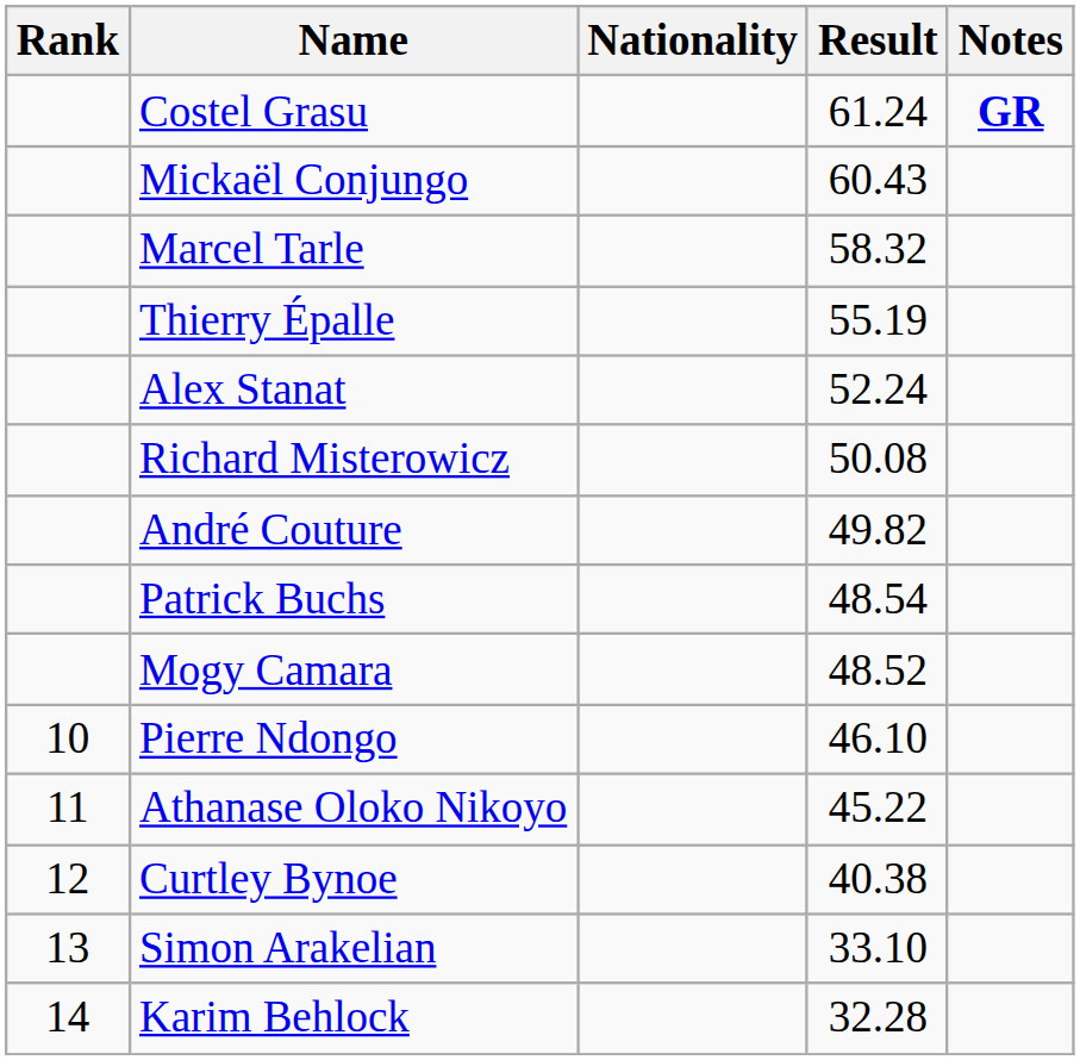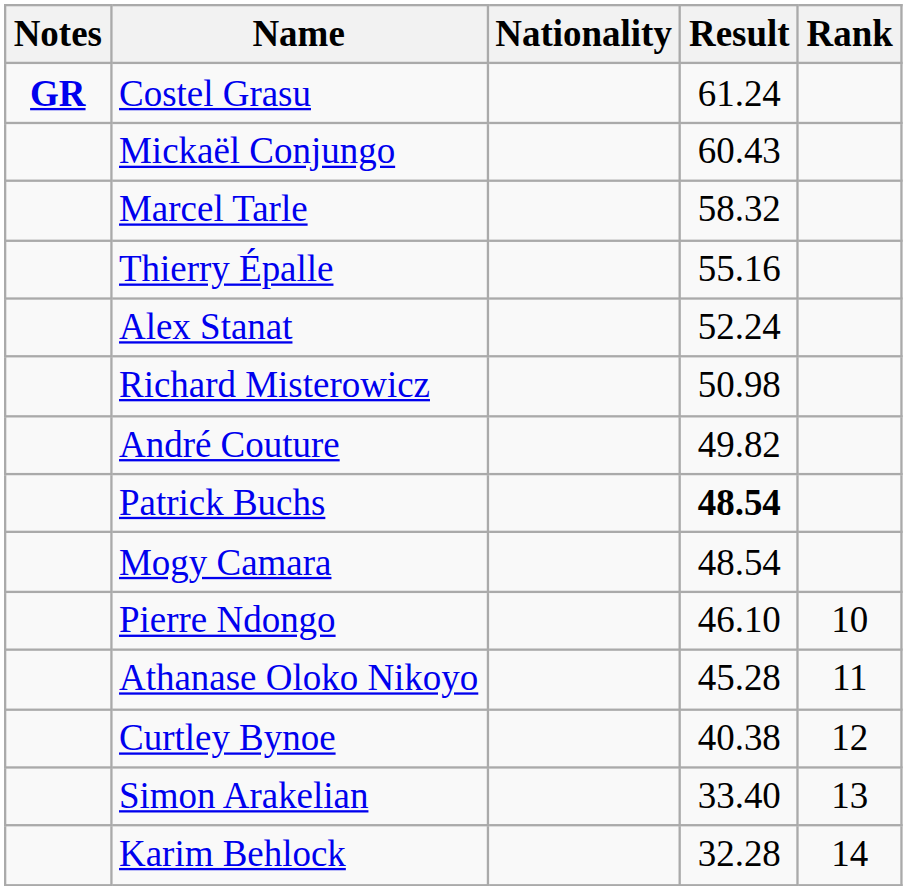columns swapped: Rank <-> Notes
Thierry Épalle | Result: 55.19 -> 55.16
Richard Misterowicz | Result: 50.08 -> 50.98
Patrick Buchs | Result: normal -> bold
Mogy Camara | Result: 48.52 -> 48.54
Athanase Oloko Nikoyo | Result: 45.22 -> 45.28
Simon Arakelian | Result: 33.10 -> 33.40
